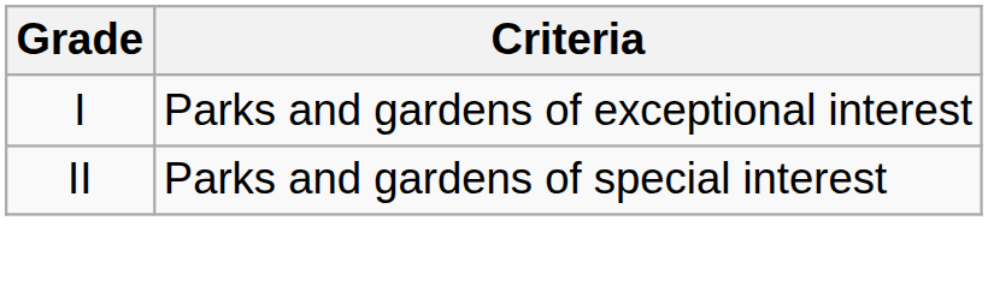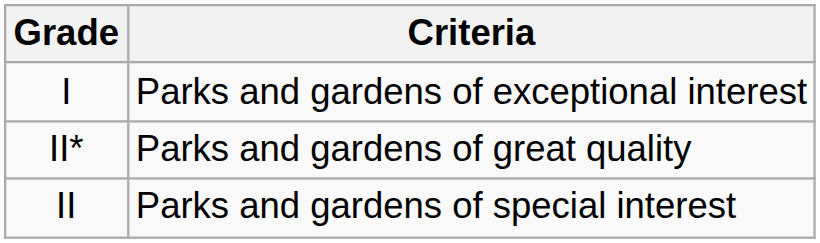+ row: II* | Parks and gardens of great quality
